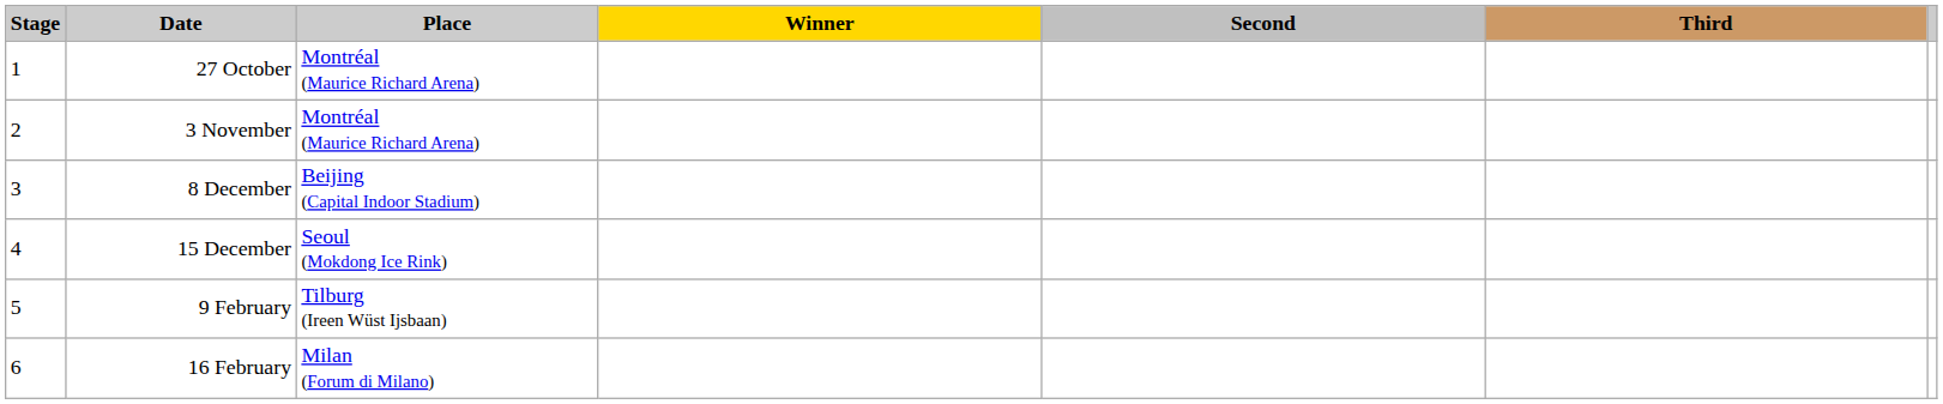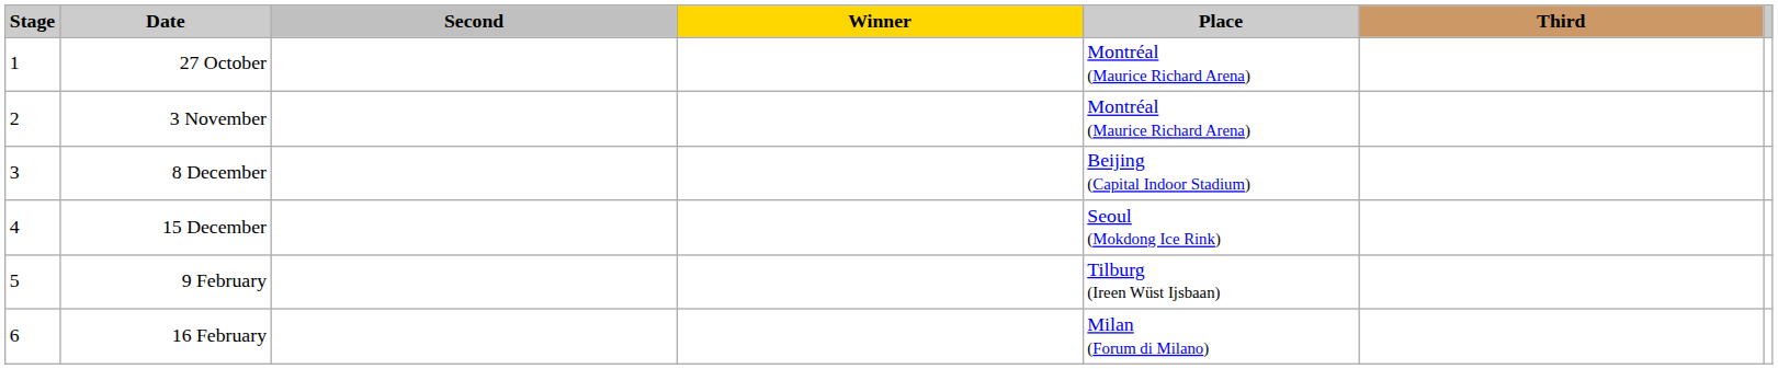columns swapped: Place <-> Second
